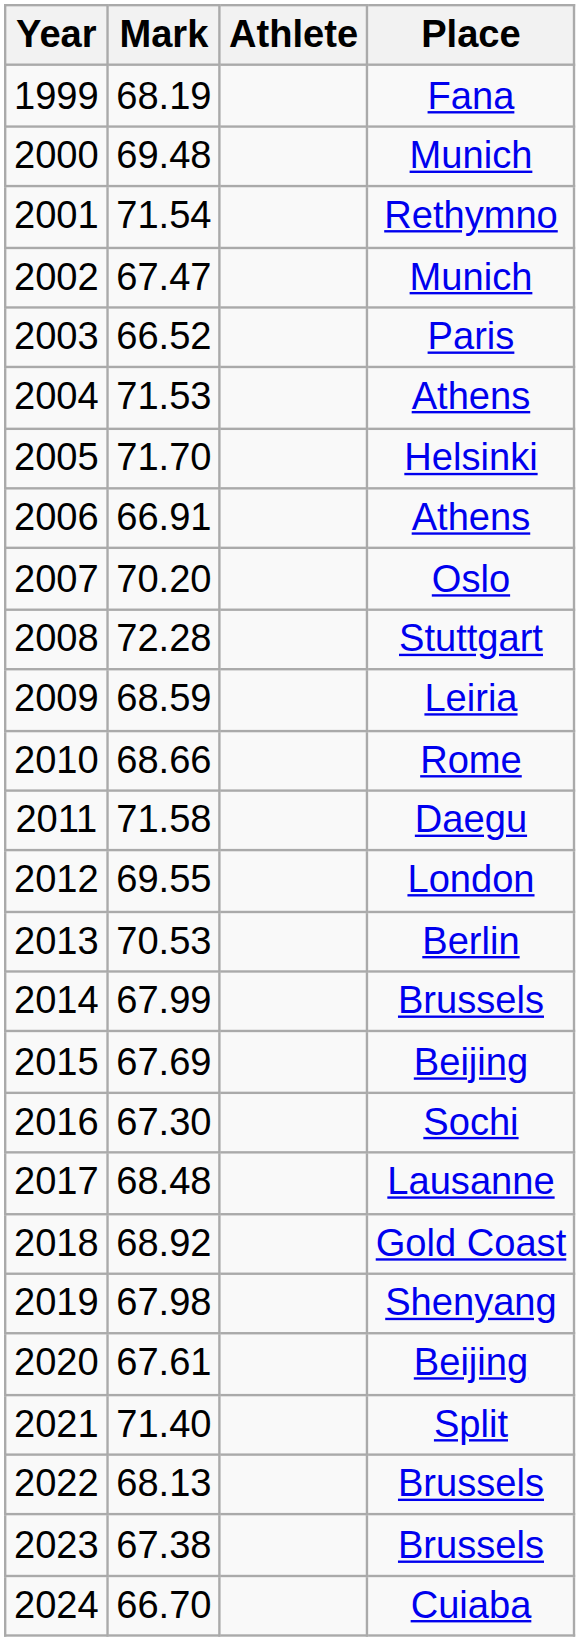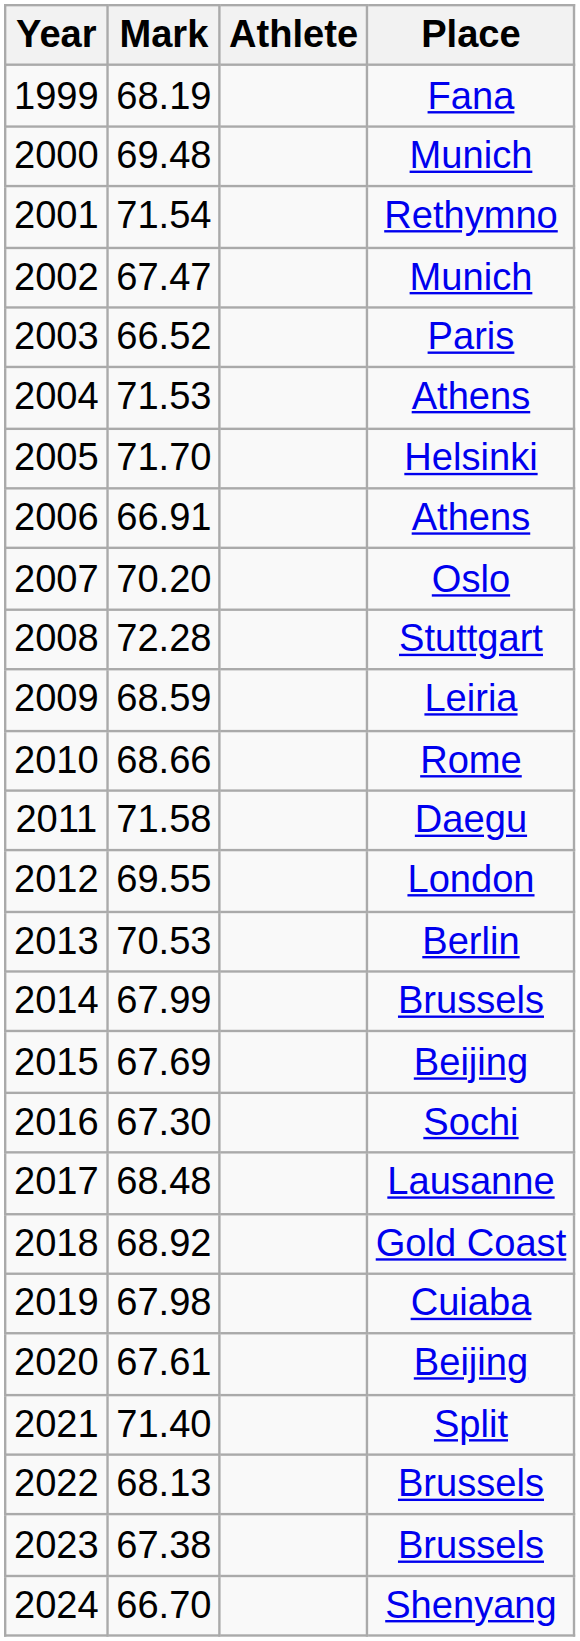2019 | Place: Shenyang -> Cuiaba
2024 | Place: Cuiaba -> Shenyang
